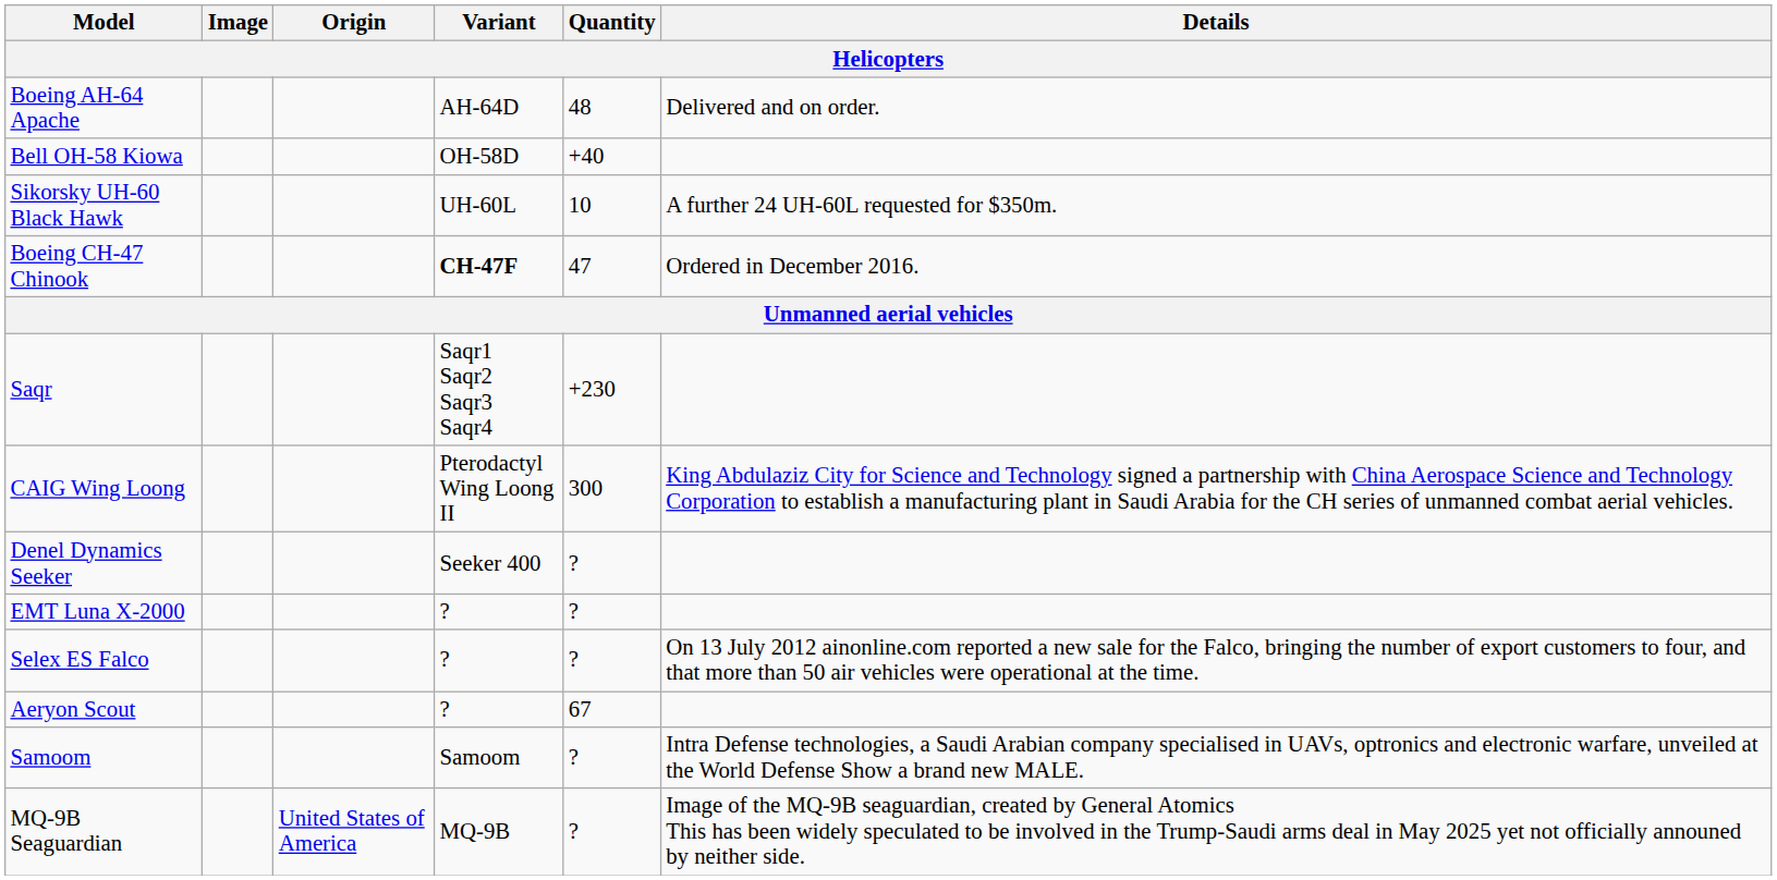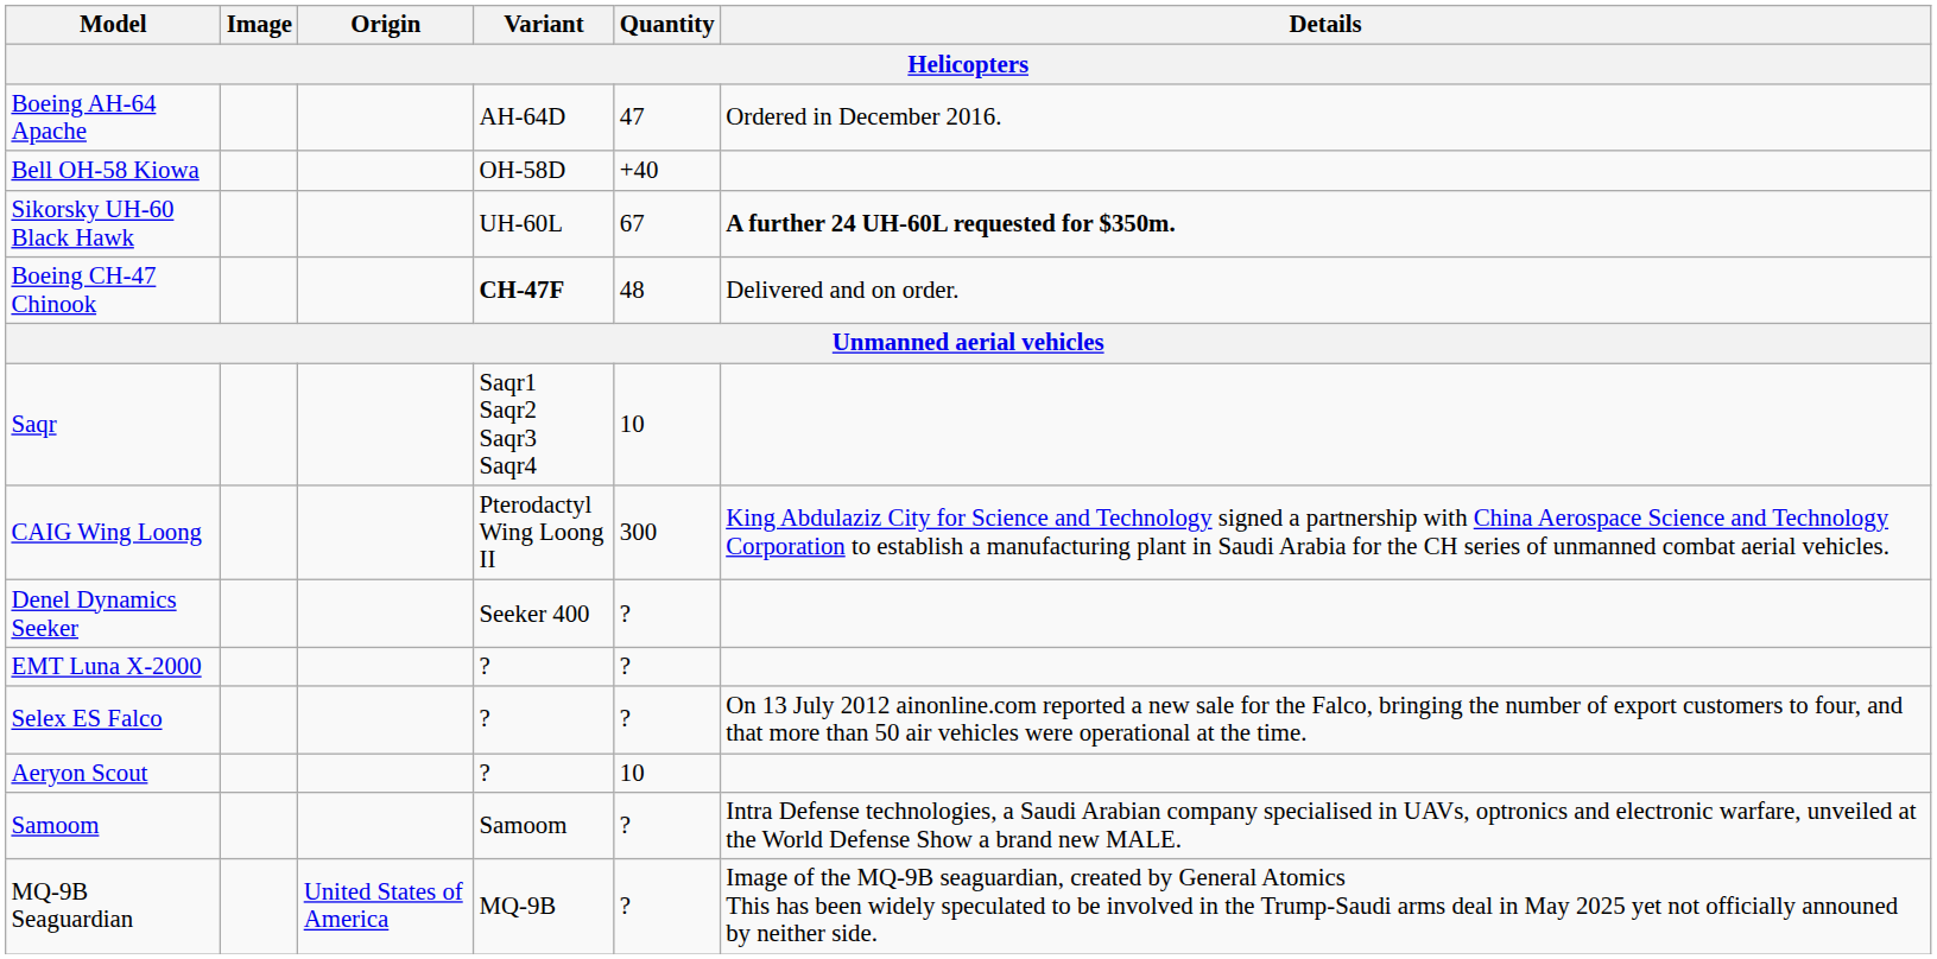Boeing AH-64 Apache | Quantity: 48 -> 47
Boeing AH-64 Apache | Details: Delivered and on order. -> Ordered in December 2016.
Sikorsky UH-60 Black Hawk | Quantity: 10 -> 67
Sikorsky UH-60 Black Hawk | Details: normal -> bold
Boeing CH-47 Chinook | Quantity: 47 -> 48
Boeing CH-47 Chinook | Details: Ordered in December 2016. -> Delivered and on order.
Saqr | Quantity: +230 -> 10
Aeryon Scout | Quantity: 67 -> 10
